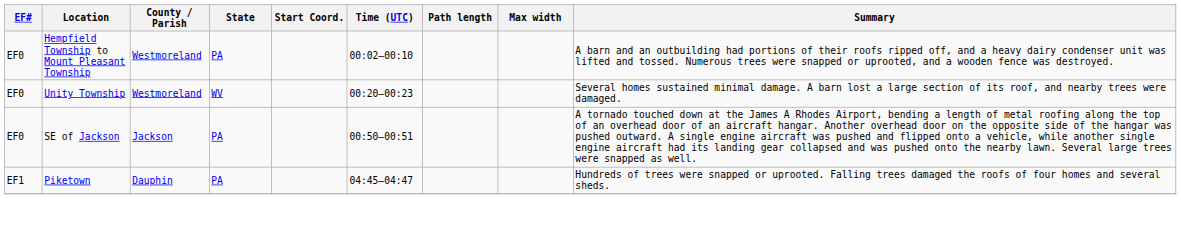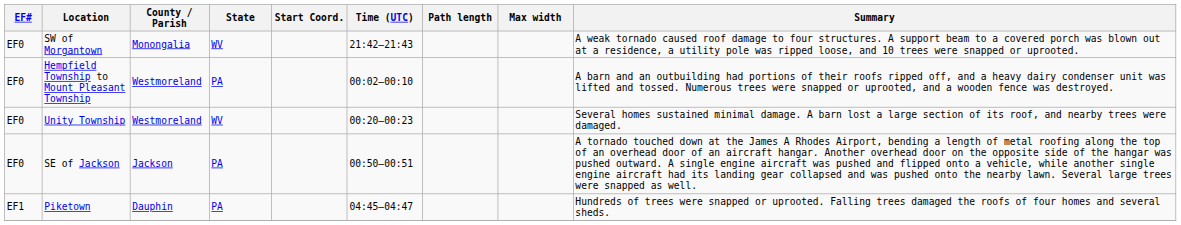+ row: EF0 | SW of Morgantown | Monongalia | WV | 21:42–21:43 | A weak tornado caused roof damage to four structures. A support beam to a covered porch was blown out at a residence, a utility pole was ripped loose, and 10 trees were snapped or uprooted.
